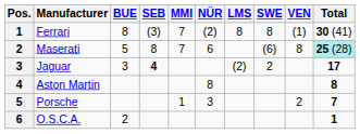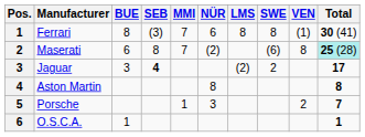Ferrari | NÜR: (2) -> 6
Maserati | BUE: 5 -> 6
Maserati | NÜR: 6 -> (2)
O.S.C.A. | BUE: 2 -> 1
